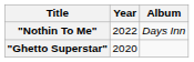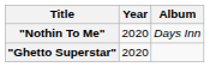"Nothin To Me" | Year: 2022 -> 2020
